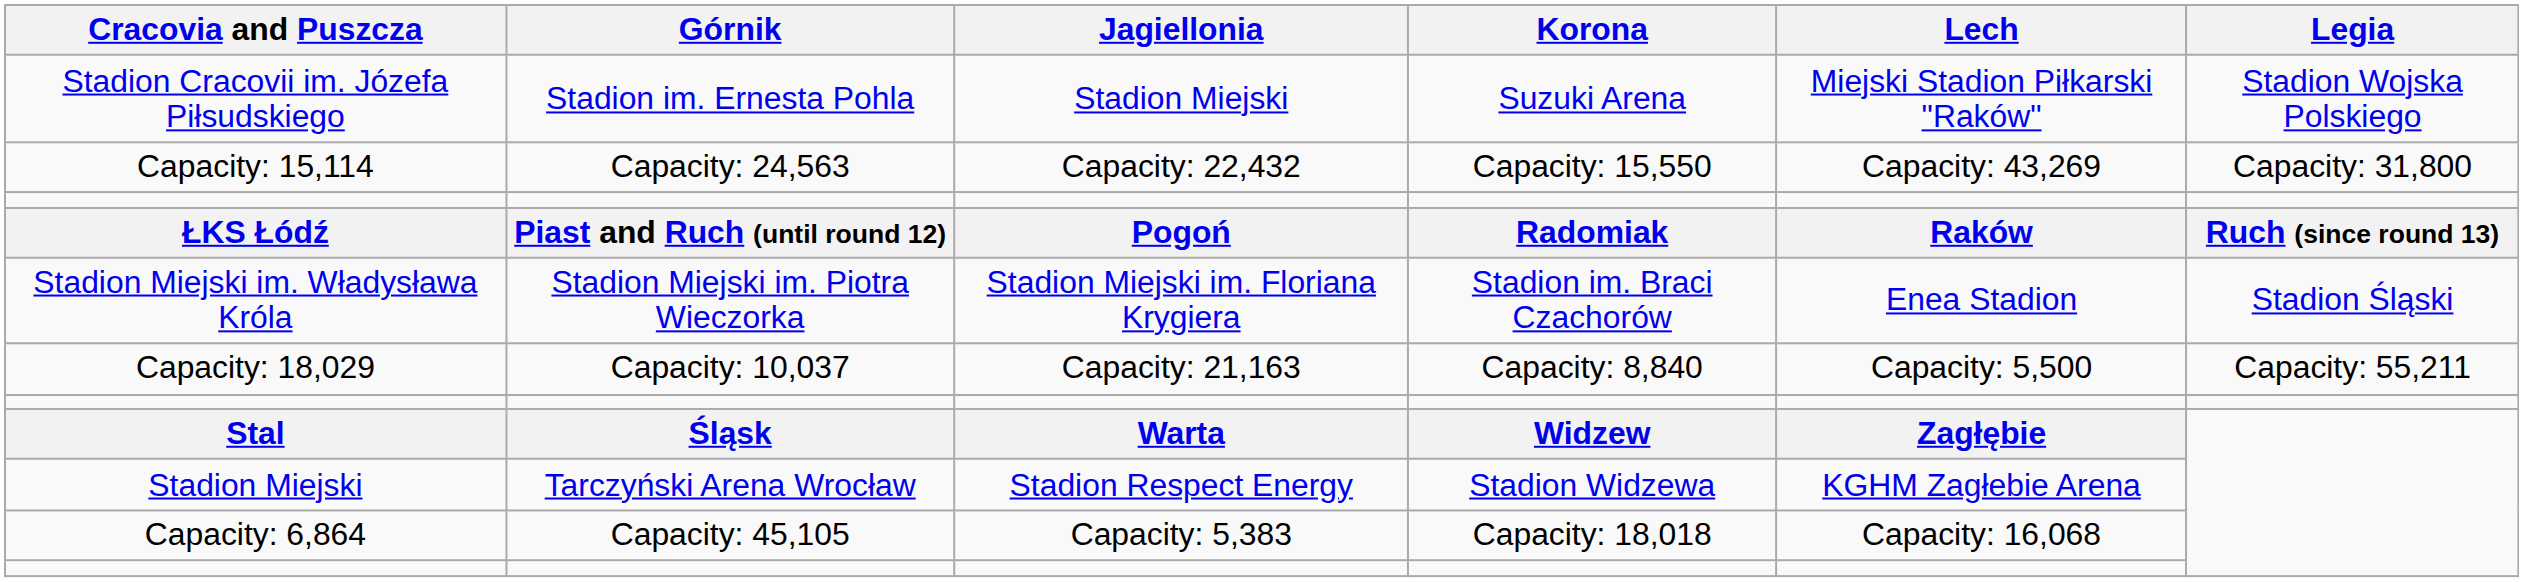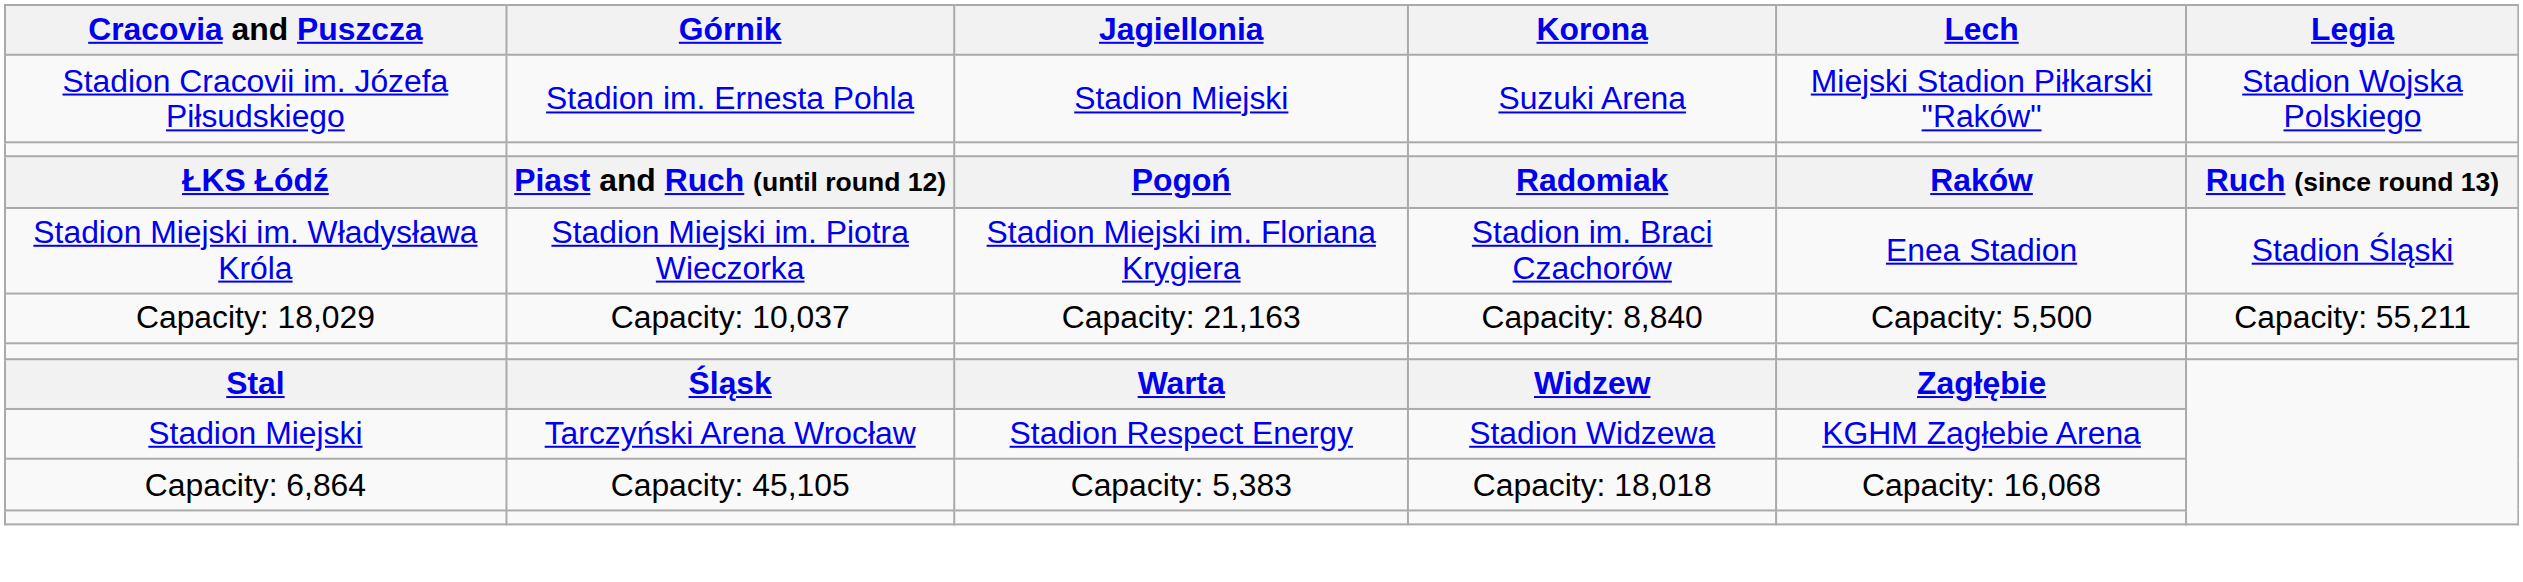- row: Capacity: 15,114 | Capacity: 24,563 | Capacity: 22,432 | Capacity: 15,550 | Capacity: 43,269 | Capacity: 31,800
